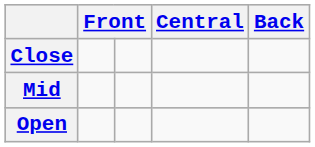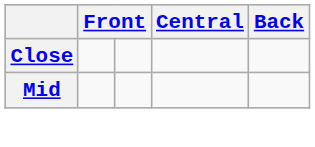- row: Open
